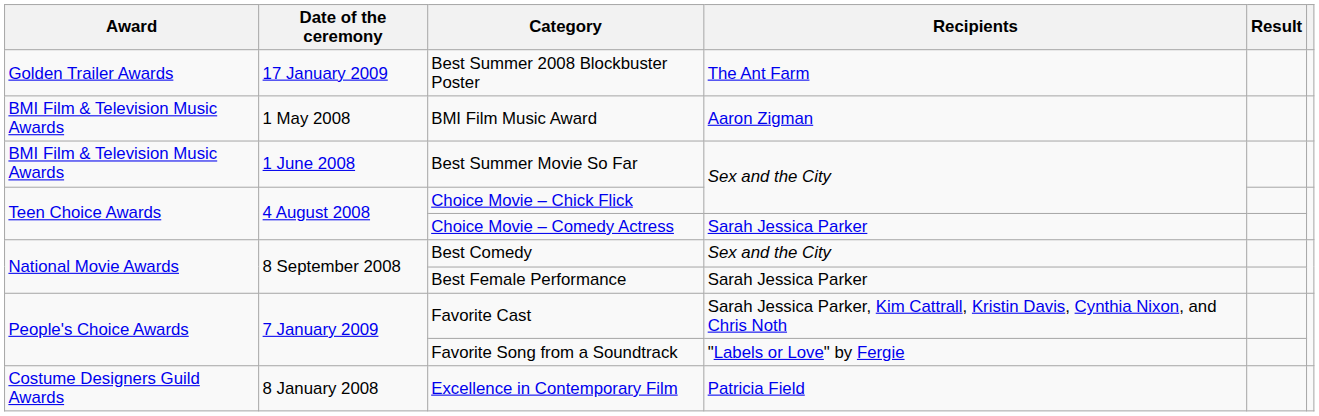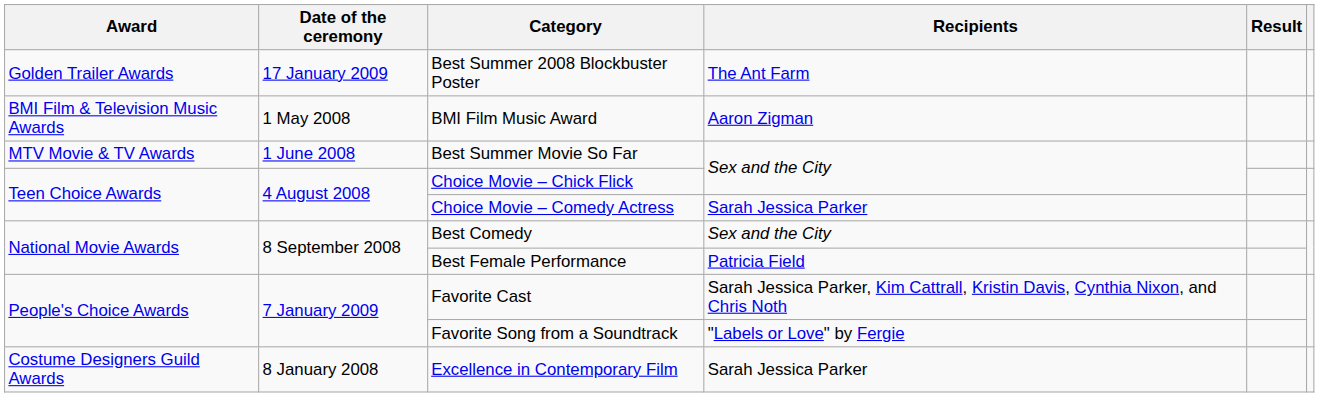Best Summer Movie So Far | Award: BMI Film & Television Music Awards -> MTV Movie & TV Awards
Best Female Performance | Recipients: Sarah Jessica Parker -> Patricia Field
Excellence in Contemporary Film | Recipients: Patricia Field -> Sarah Jessica Parker
